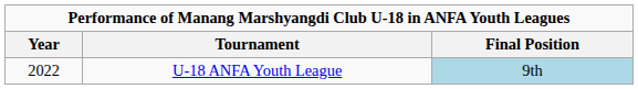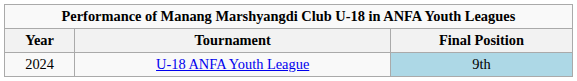U-18 ANFA Youth League | Year: 2022 -> 2024
